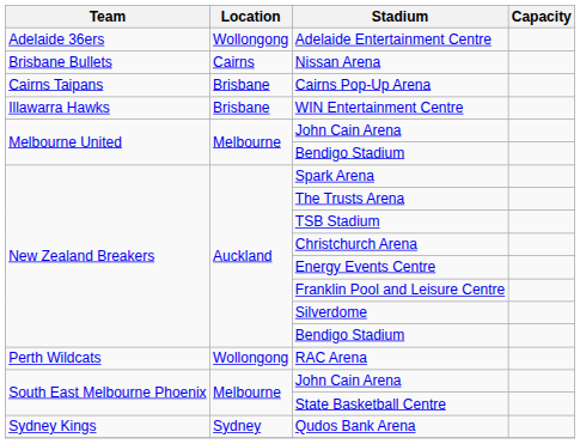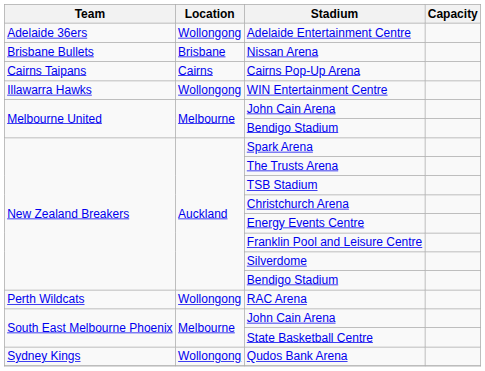Nissan Arena | Location: Cairns -> Brisbane
Cairns Pop-Up Arena | Location: Brisbane -> Cairns
WIN Entertainment Centre | Location: Brisbane -> Wollongong
Qudos Bank Arena | Location: Sydney -> Wollongong
